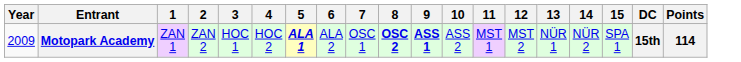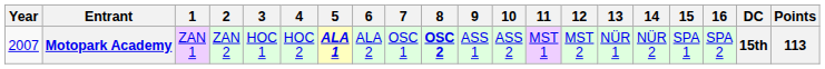+ column: 16 | SPA 2
Motopark Academy | Year: 2009 -> 2007
Motopark Academy | 9: bold -> normal
Motopark Academy | Points: 114 -> 113
